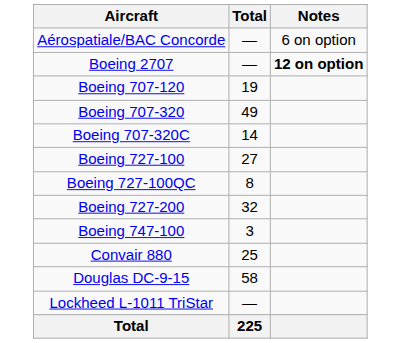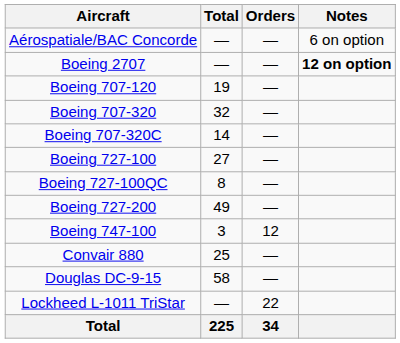+ column: Orders | — | — | — | — | — | — | — | — | 12 | — | — | 22 | 34
Boeing 707-320 | Total: 49 -> 32
Boeing 727-200 | Total: 32 -> 49
